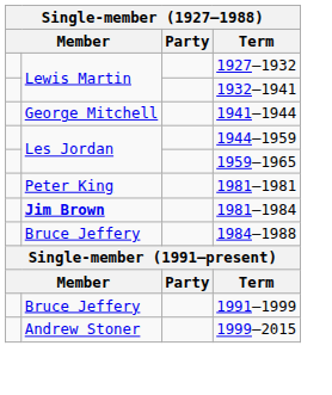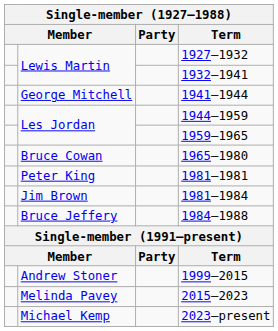+ row: Bruce Cowan | 1965–1980
1981–1984 | column 2: bold -> normal
- row: Bruce Jeffery | 1991–1999
+ row: Melinda Pavey | 2015–2023
+ row: Michael Kemp | 2023–present
